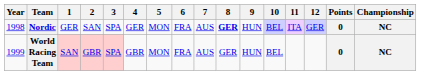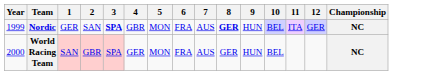- column: Points | 0 | 0
Nordic | Year: 1998 -> 1999
Nordic | 3: normal -> bold
Nordic | 4: GER -> GBR
World Racing Team | Year: 1999 -> 2000
World Racing Team | 4: GBR -> GER
